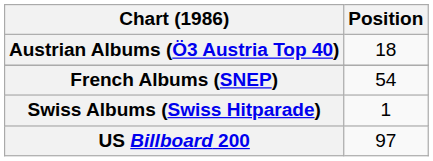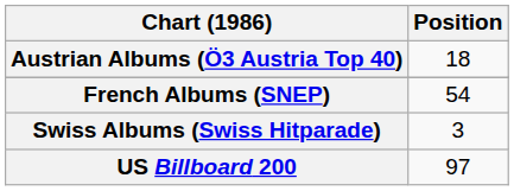Swiss Albums (Swiss Hitparade) | Position: 1 -> 3
